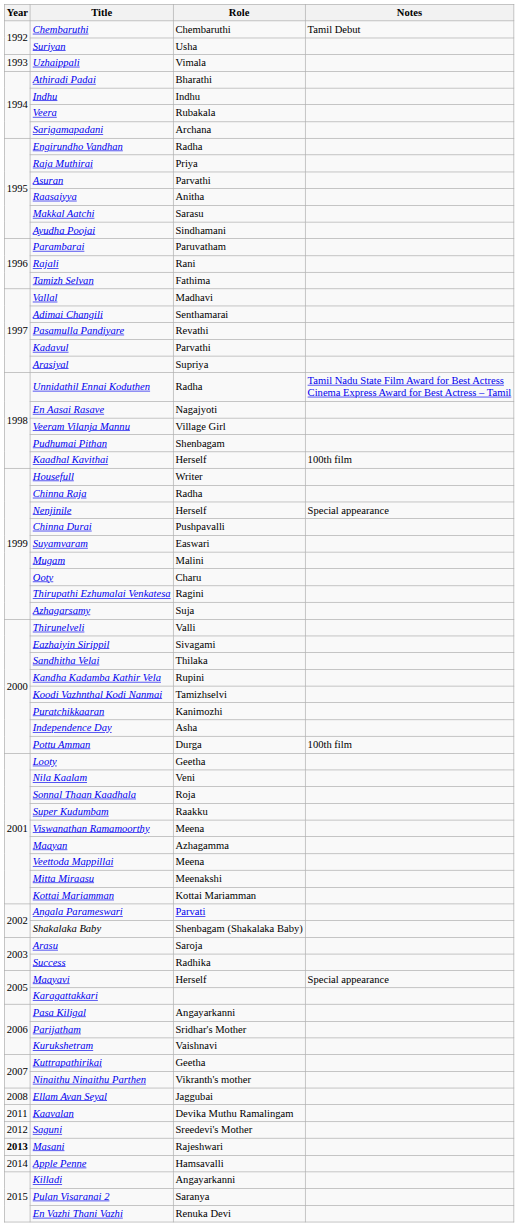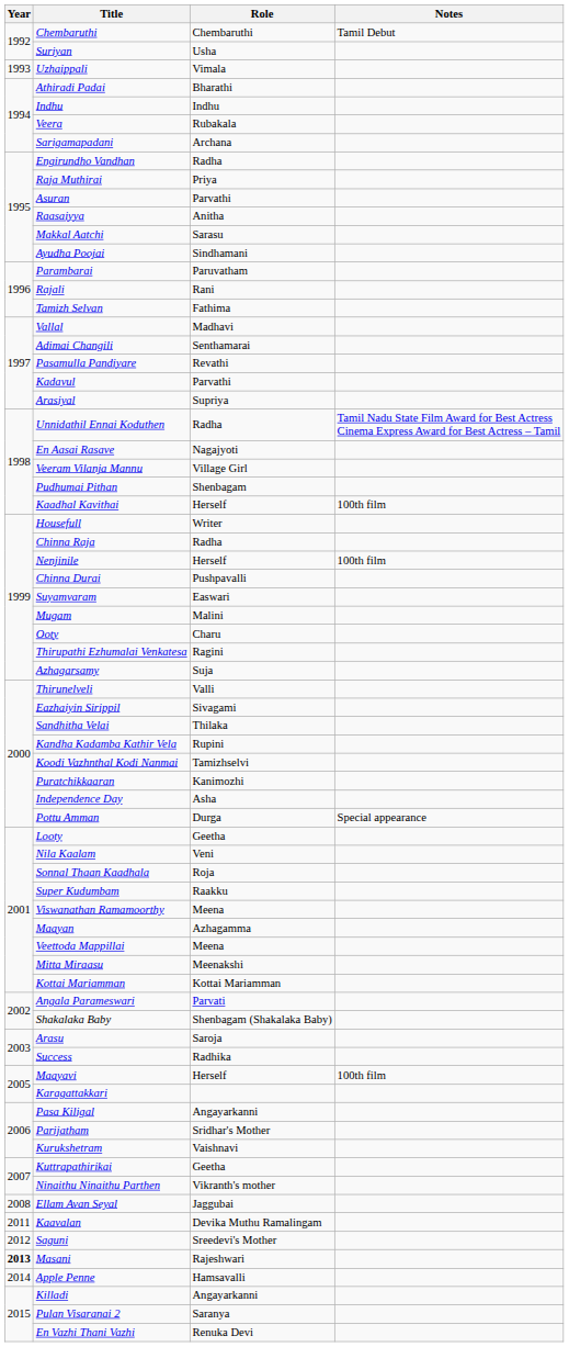Nenjinile | Notes: Special appearance -> 100th film
Pottu Amman | Notes: 100th film -> Special appearance
Maayavi | Notes: Special appearance -> 100th film
